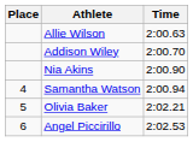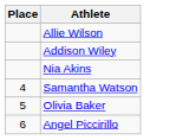- column: Time | 2:00.63 | 2:00.70 | 2:00.90 | 2:00.94 | 2:02.21 | 2:02.53
